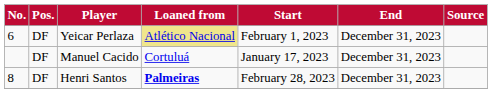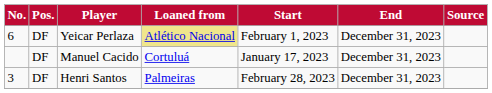Henri Santos | No.: 8 -> 3
Henri Santos | Loaned from: bold -> normal
